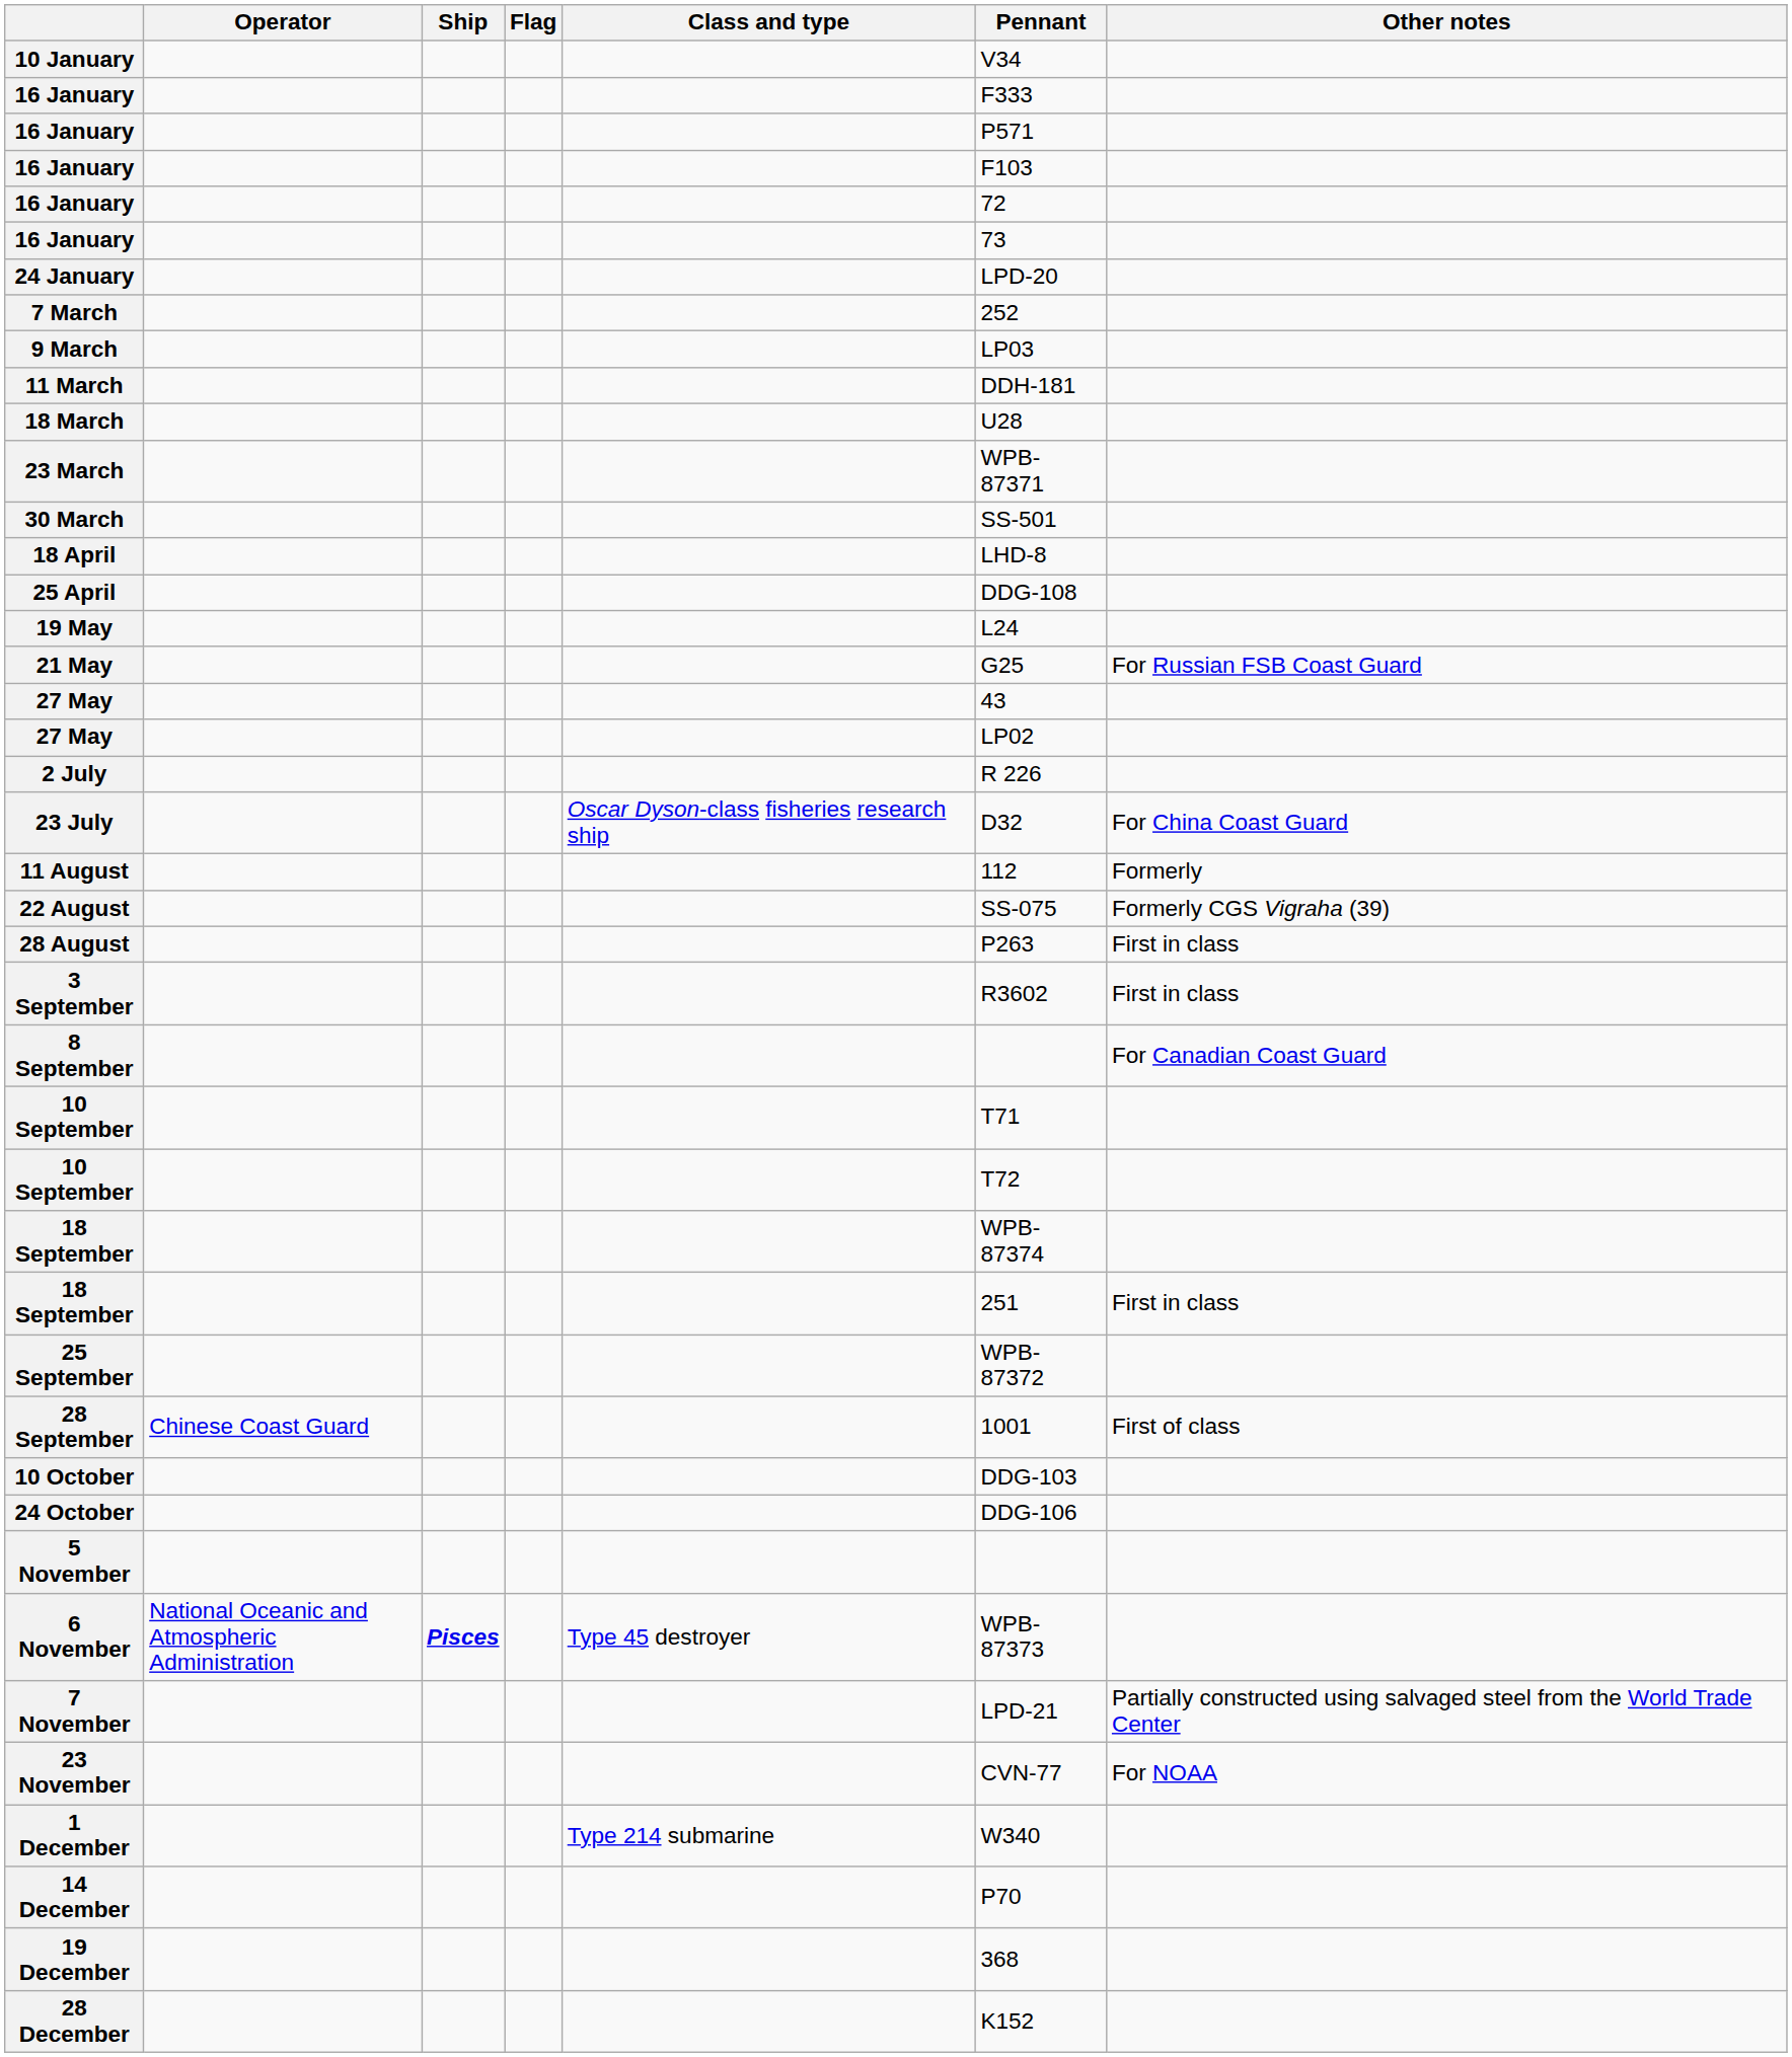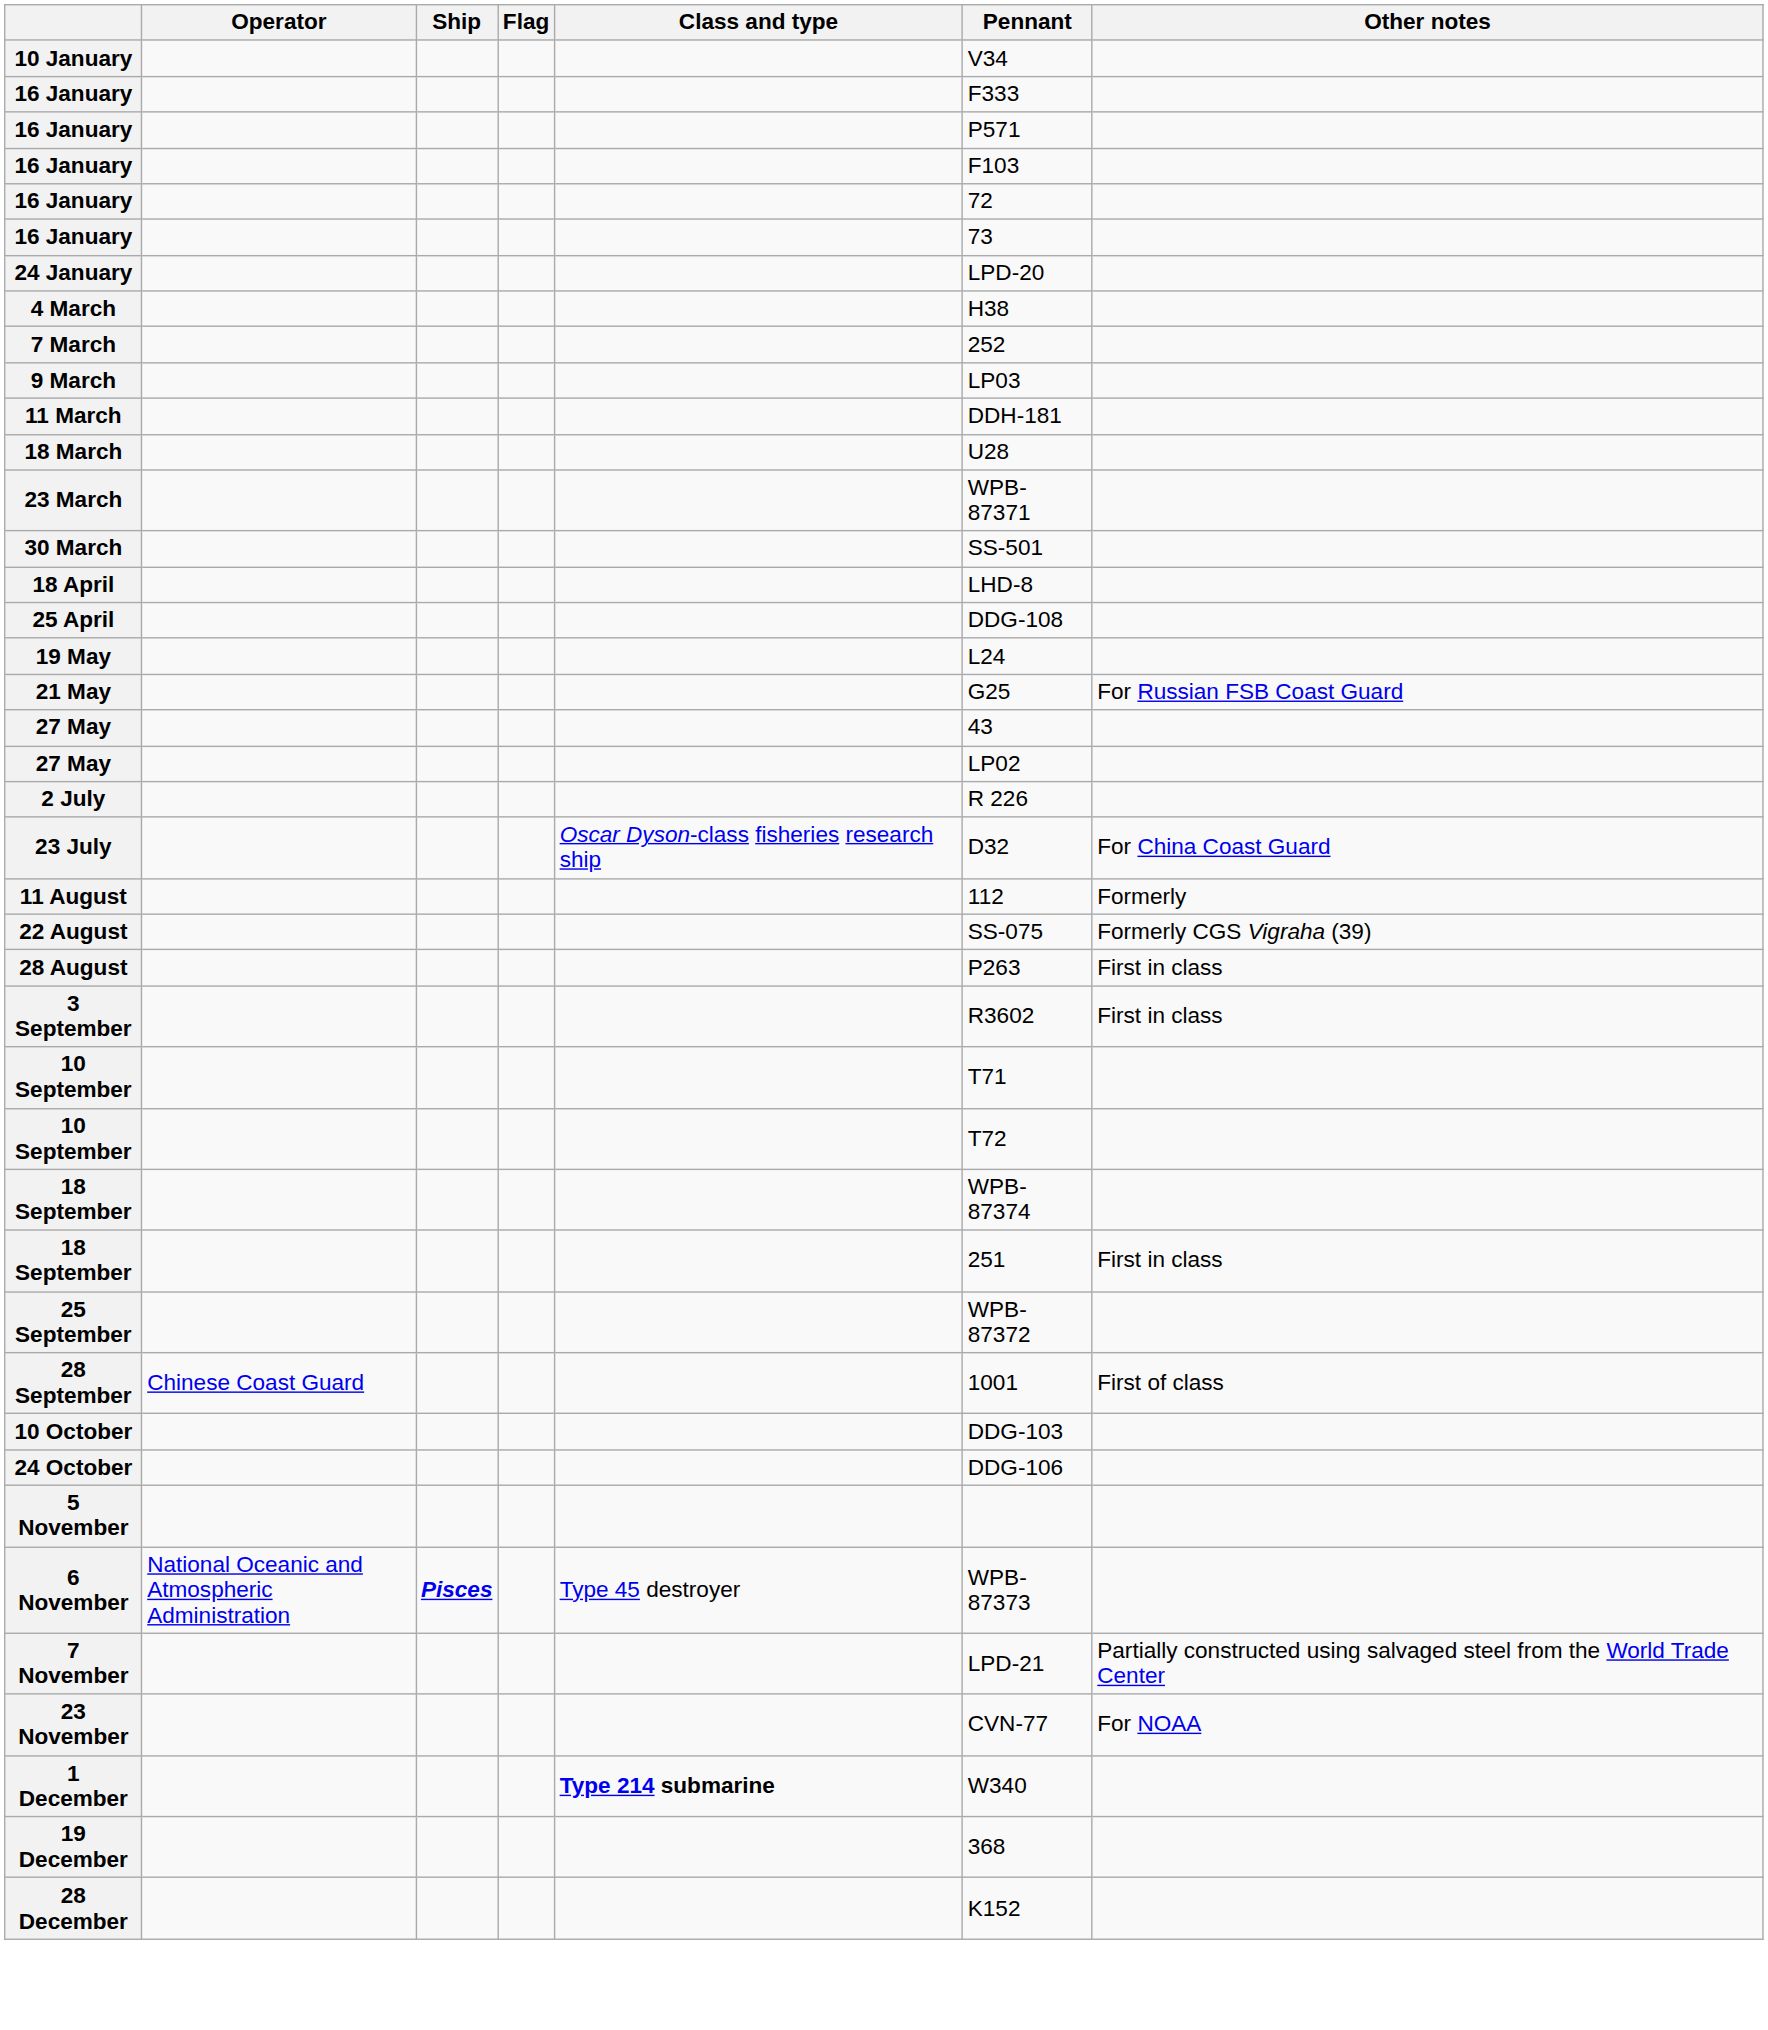+ row: 4 March | H38
- row: 8 September | For Canadian Coast Guard
1 December | Class and type: normal -> bold
- row: 14 December | P70
